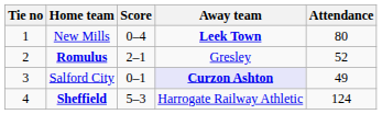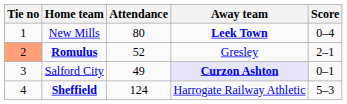columns swapped: Score <-> Attendance
Romulus | Tie no: no background -> lightsalmon background
